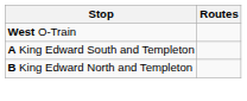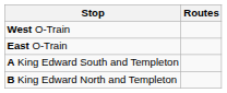+ row: East O-Train
